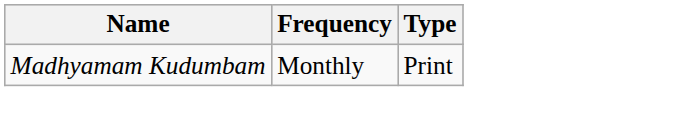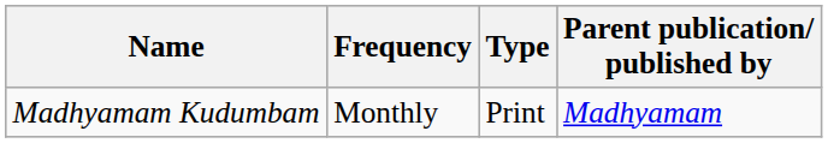+ column: Parent publication/ published by | Madhyamam
